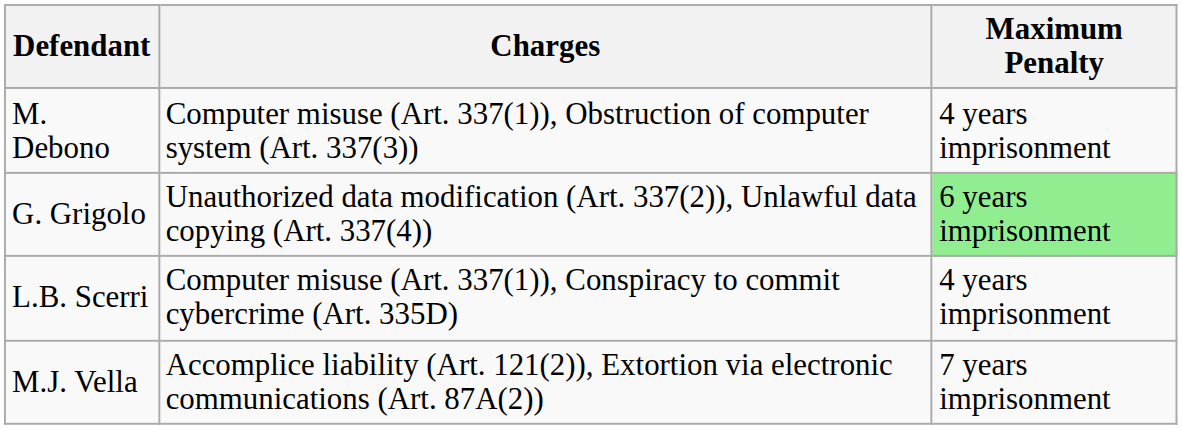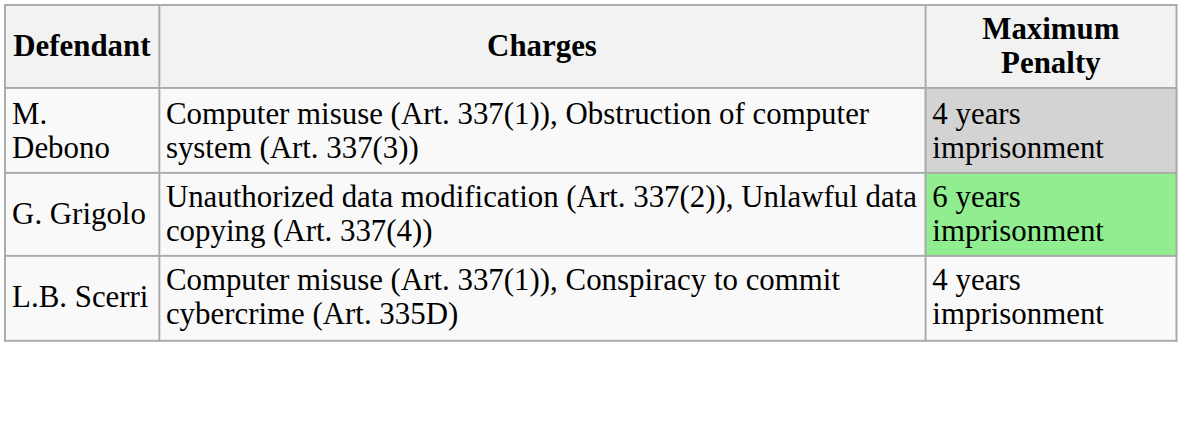M. Debono | Maximum Penalty: no background -> lightgrey background
- row: M.J. Vella | Accomplice liability (Art. 121(2)), Extortion via electronic communications (Art. 87A(2)) | 7 years imprisonment
